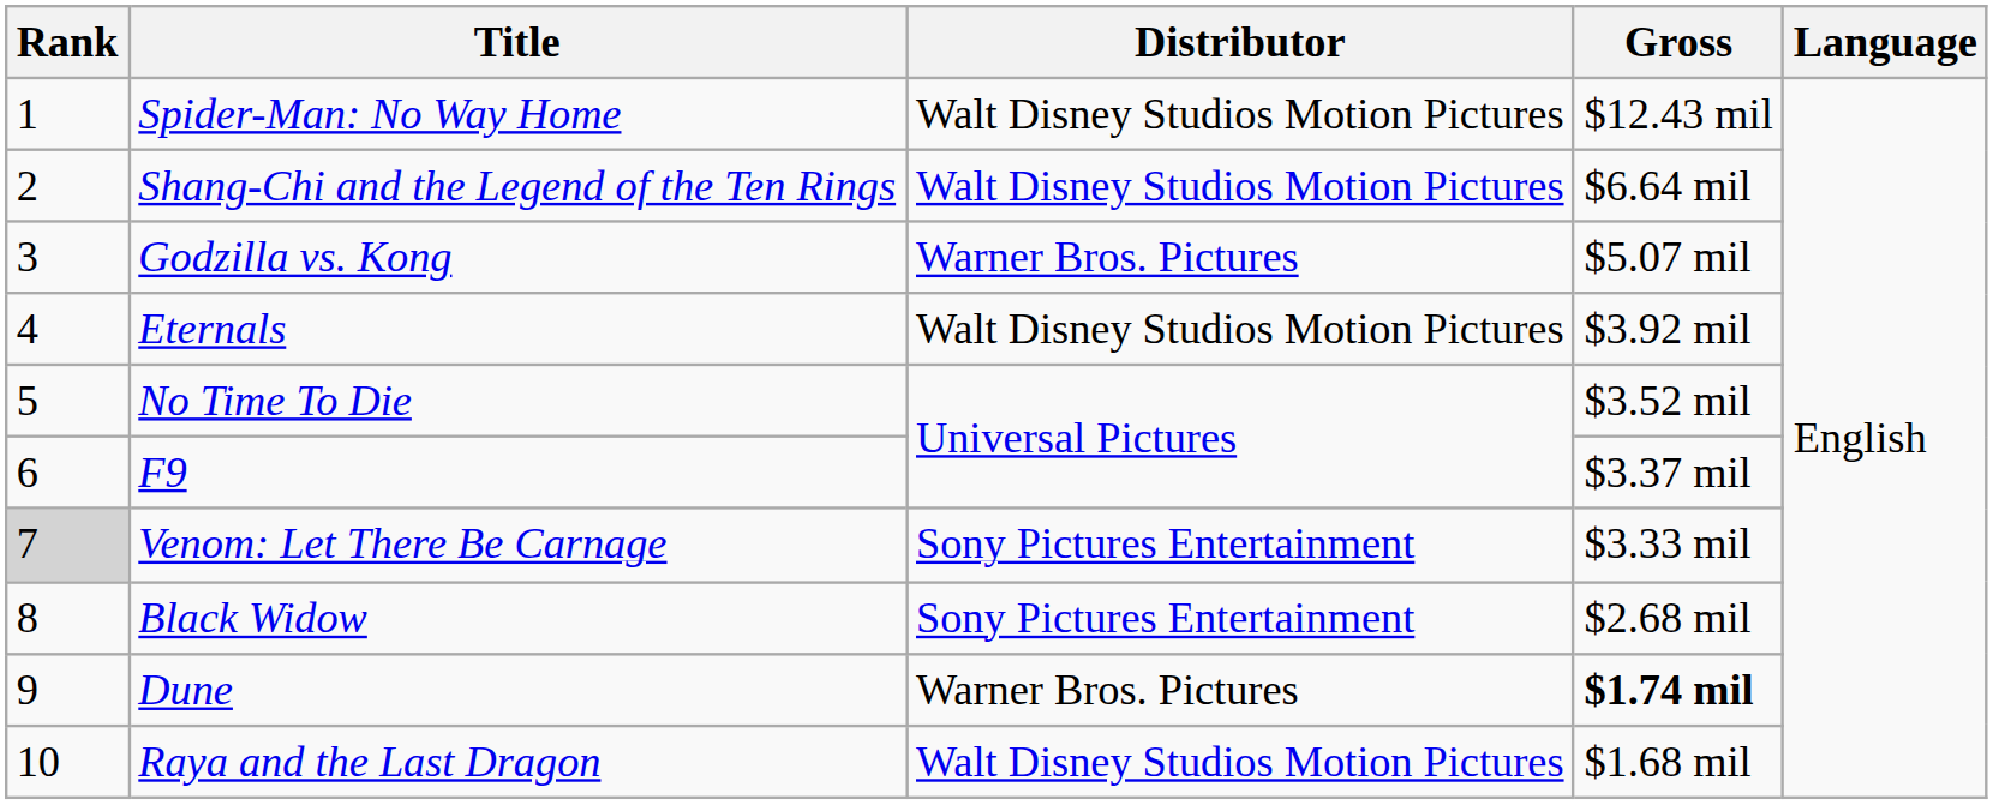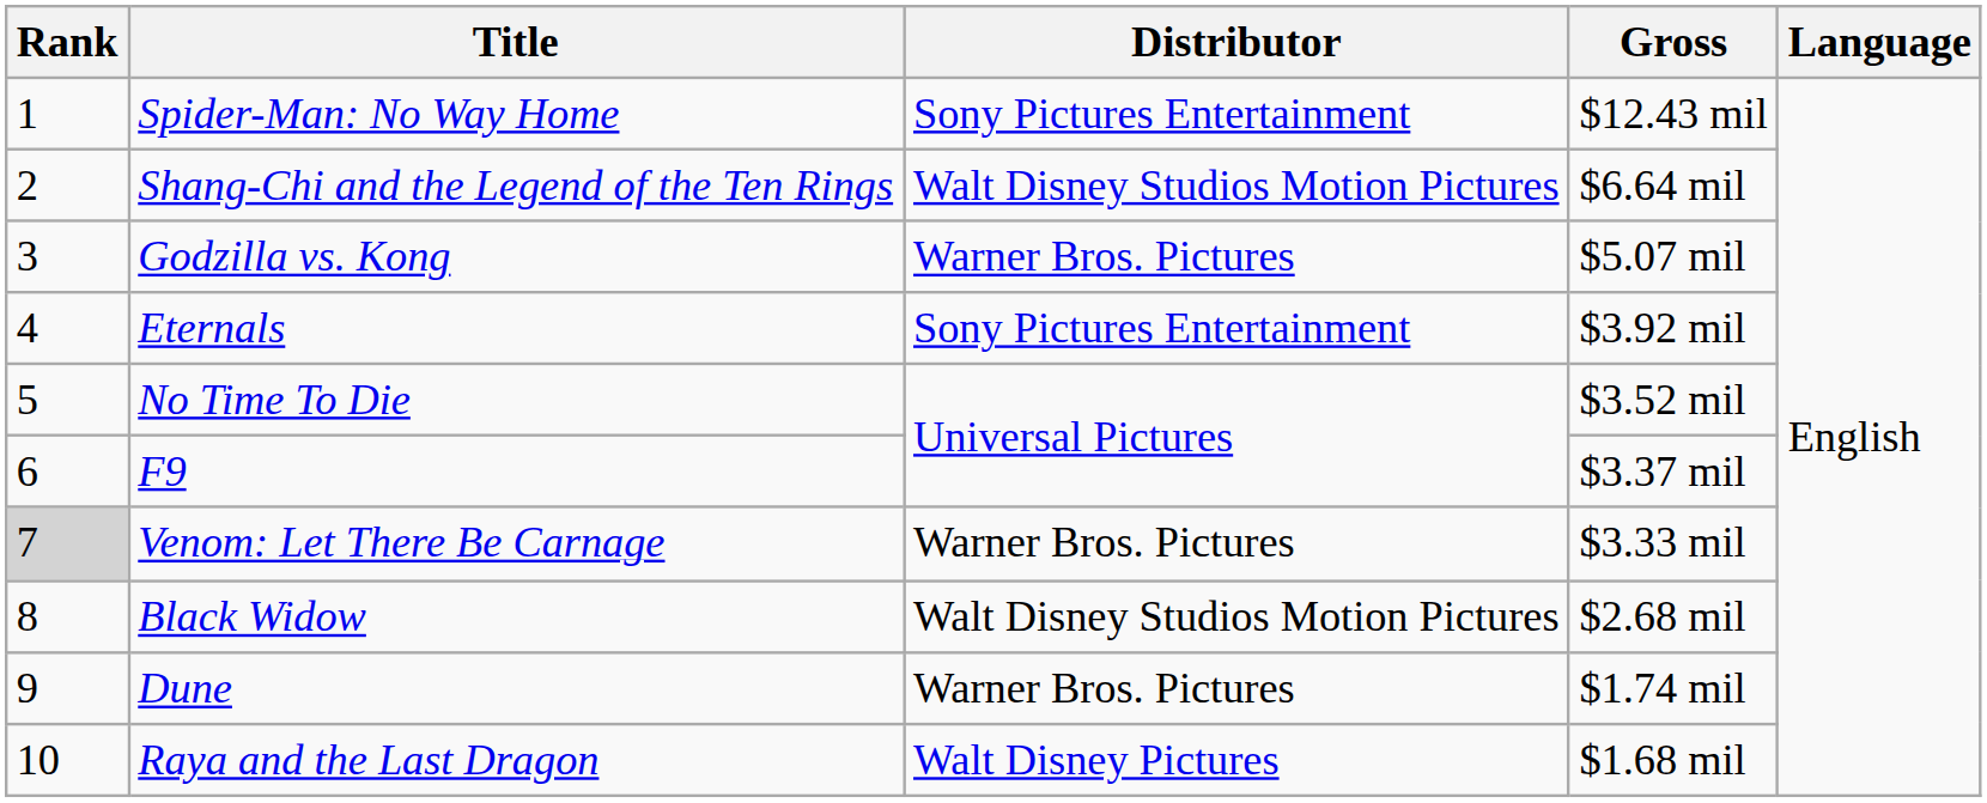Spider-Man: No Way Home | Distributor: Walt Disney Studios Motion Pictures -> Sony Pictures Entertainment
Eternals | Distributor: Walt Disney Studios Motion Pictures -> Sony Pictures Entertainment
Venom: Let There Be Carnage | Distributor: Sony Pictures Entertainment -> Warner Bros. Pictures
Black Widow | Distributor: Sony Pictures Entertainment -> Walt Disney Studios Motion Pictures
Dune | Gross: bold -> normal
Raya and the Last Dragon | Distributor: Walt Disney Studios Motion Pictures -> Walt Disney Pictures
